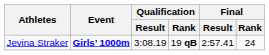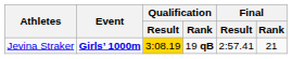Jevina Straker | Qualification / Result: no background -> gold background
Jevina Straker | Final / Rank: 24 -> 21
